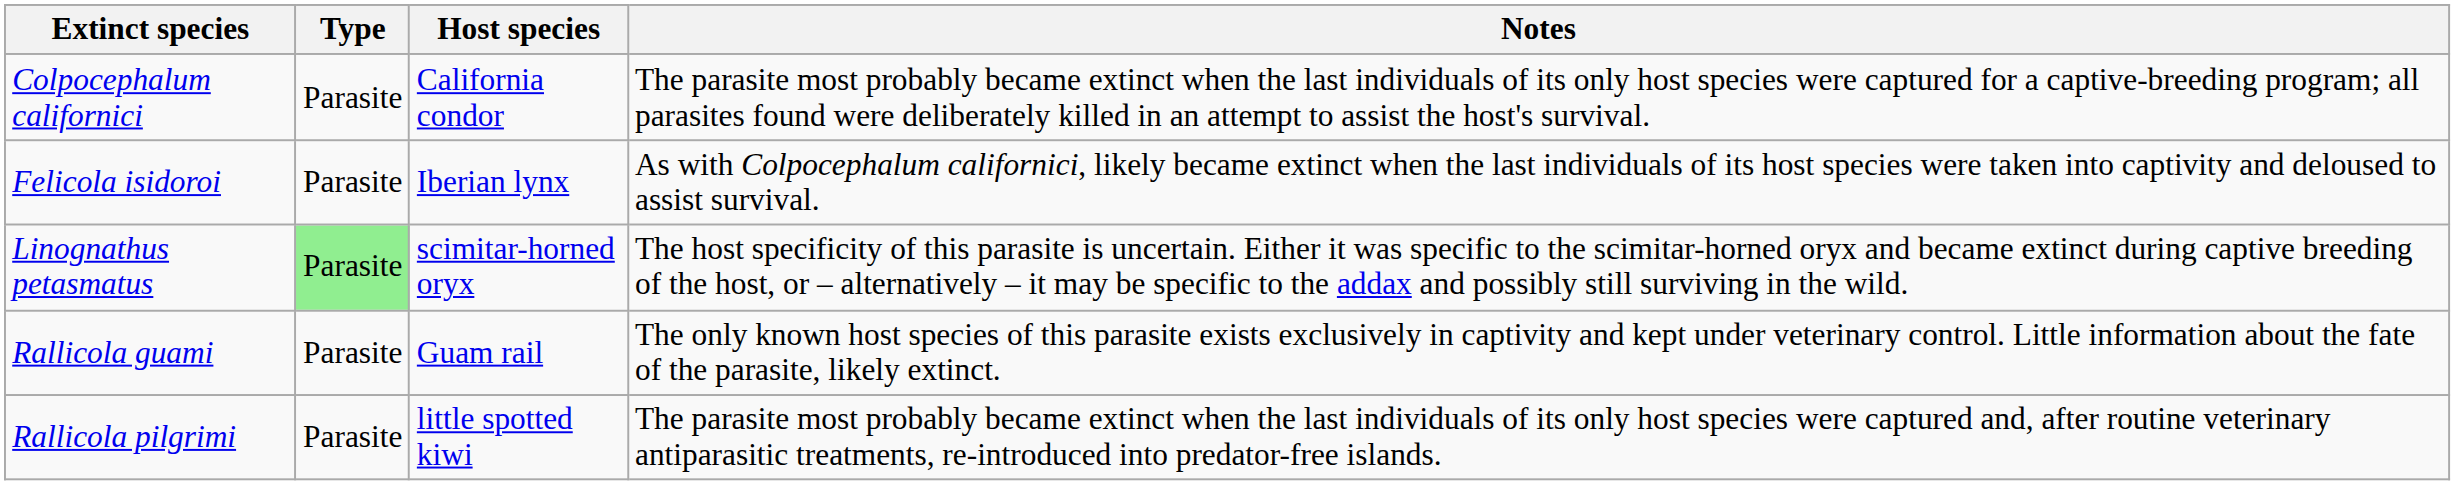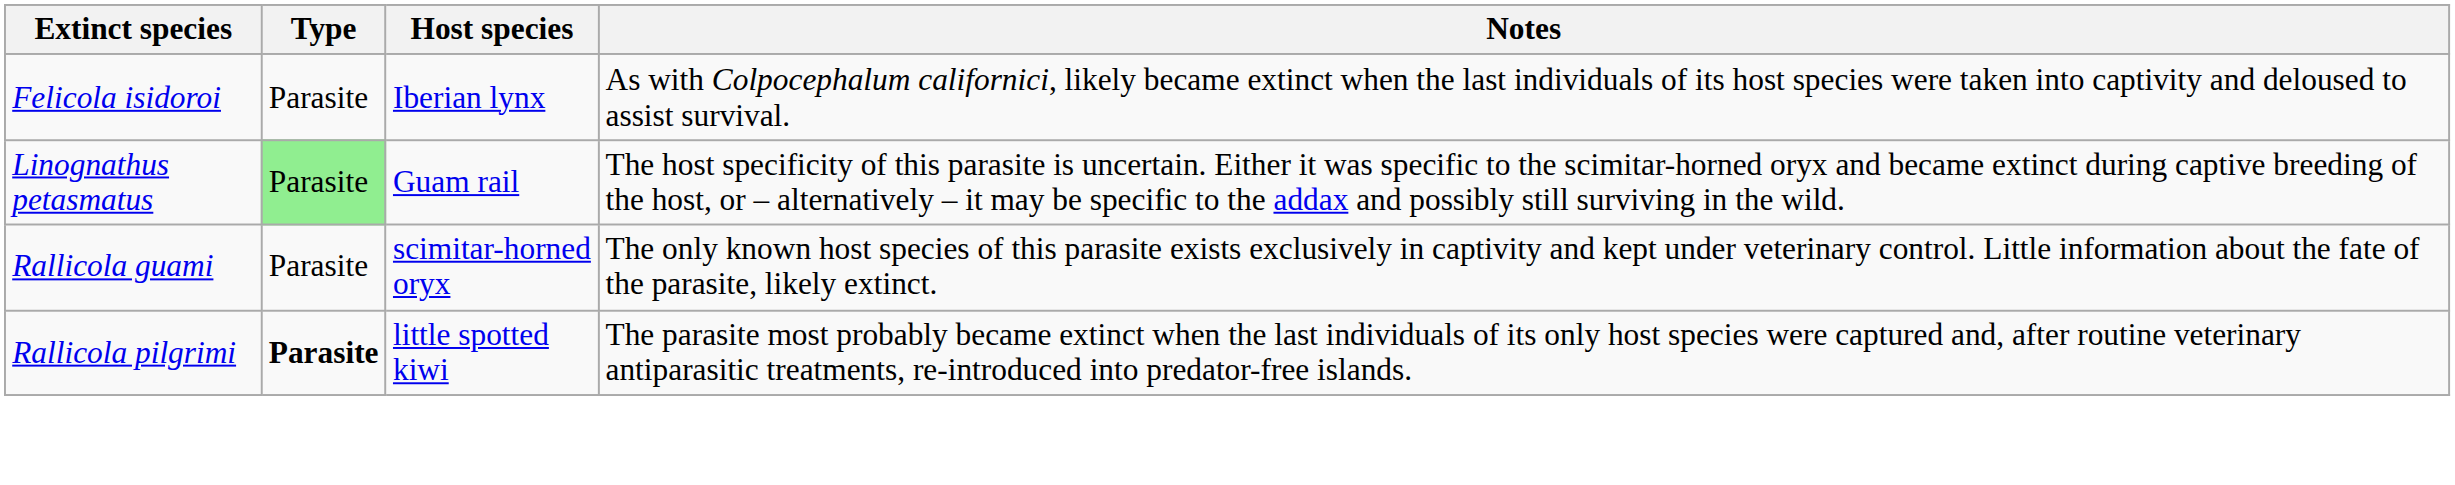- row: Colpocephalum californici | Parasite | California condor | The parasite most probably became extinct when the last individuals of its only host species were captured for a captive-breeding program; all parasites found were deliberately killed in an attempt to assist the host's survival.
Linognathus petasmatus | Host species: scimitar-horned oryx -> Guam rail
Rallicola guami | Host species: Guam rail -> scimitar-horned oryx
Rallicola pilgrimi | Type: normal -> bold
